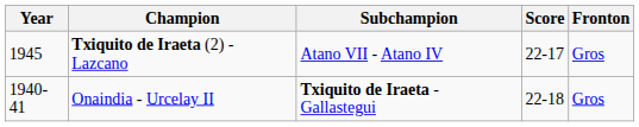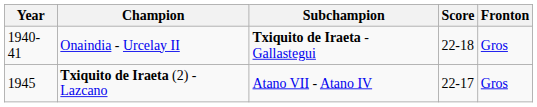rows swapped: Onaindia - Urcelay II <-> Txiquito de Iraeta (2) - Lazcano
